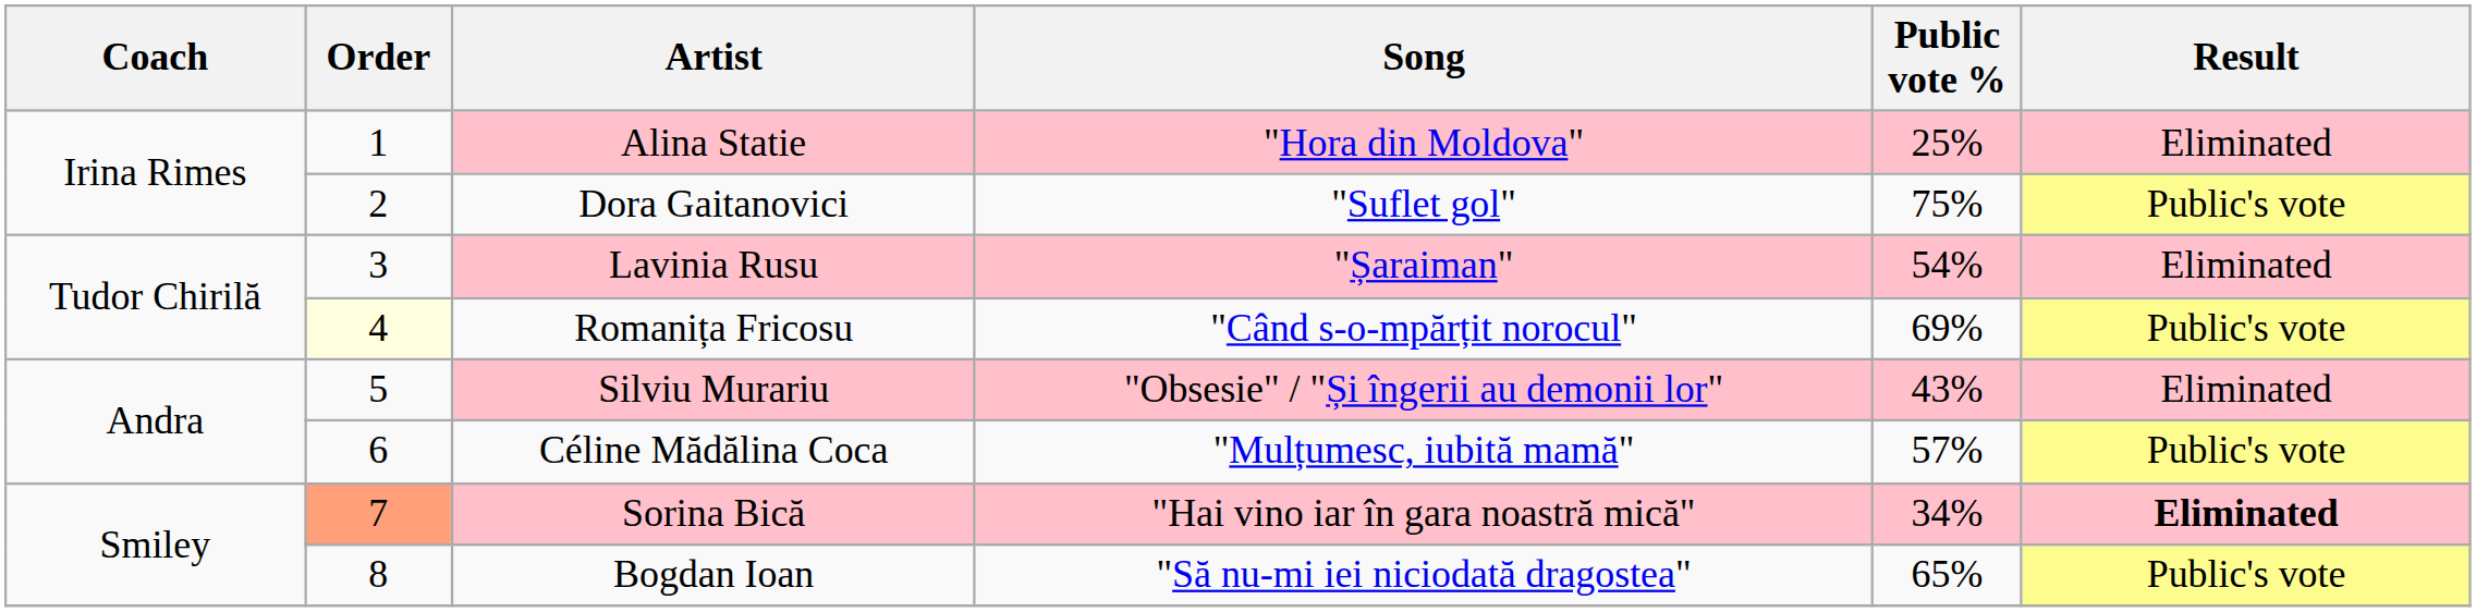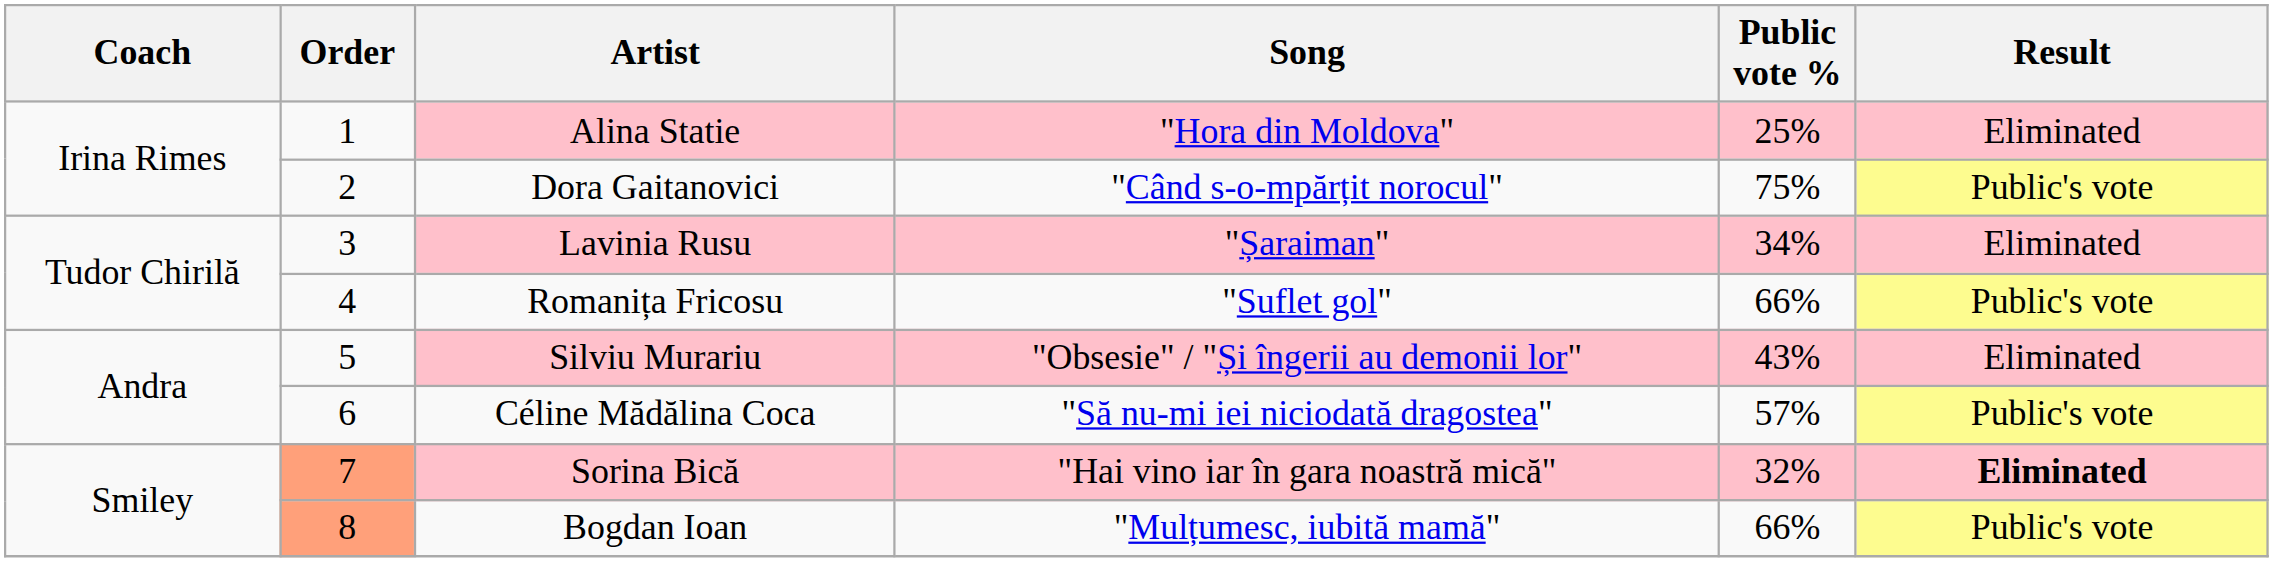Dora Gaitanovici | Song: "Suflet gol" -> "Când s-o-mpărțit norocul"
Lavinia Rusu | Public vote %: 54% -> 34%
Romanița Fricosu | Order: lightyellow background -> no background
Romanița Fricosu | Song: "Când s-o-mpărțit norocul" -> "Suflet gol"
Romanița Fricosu | Public vote %: 69% -> 66%
Céline Mădălina Coca | Song: "Mulțumesc, iubită mamă" -> "Să nu-mi iei niciodată dragostea"
Sorina Bică | Public vote %: 34% -> 32%
Bogdan Ioan | Order: no background -> lightsalmon background
Bogdan Ioan | Song: "Să nu-mi iei niciodată dragostea" -> "Mulțumesc, iubită mamă"
Bogdan Ioan | Public vote %: 65% -> 66%
